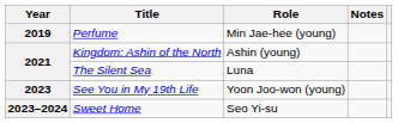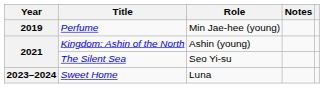The Silent Sea | Role: Luna -> Seo Yi-su
- row: 2023 | See You in My 19th Life | Yoon Joo-won (young)
Sweet Home | Role: Seo Yi-su -> Luna
